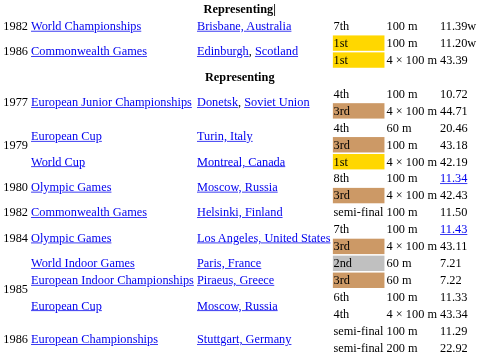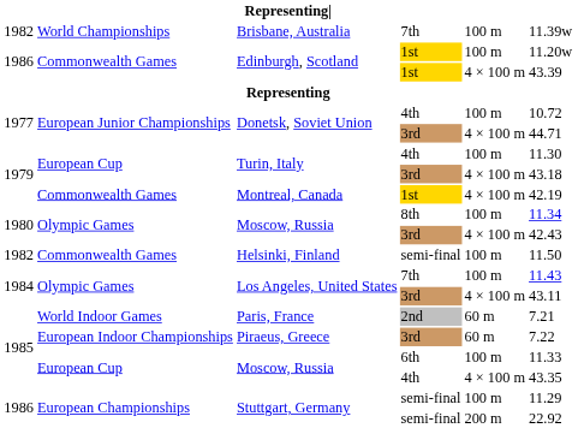Turin, Italy / 4th | column 5: 60 m -> 100 m
Turin, Italy / 4th | column 6: 20.46 -> 11.30
Turin, Italy / 3rd | column 5: 100 m -> 4 × 100 m
Montreal, Canada | column 2: World Cup -> Commonwealth Games
Moscow, Russia / 4th | column 6: 43.34 -> 43.35
